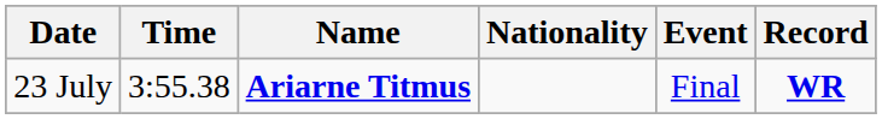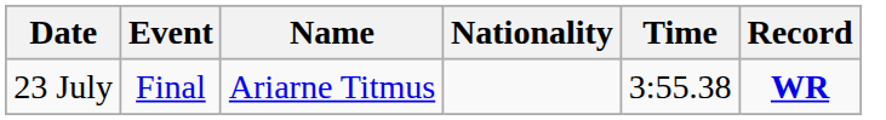columns swapped: Event <-> Time
23 July | Name: bold -> normal
